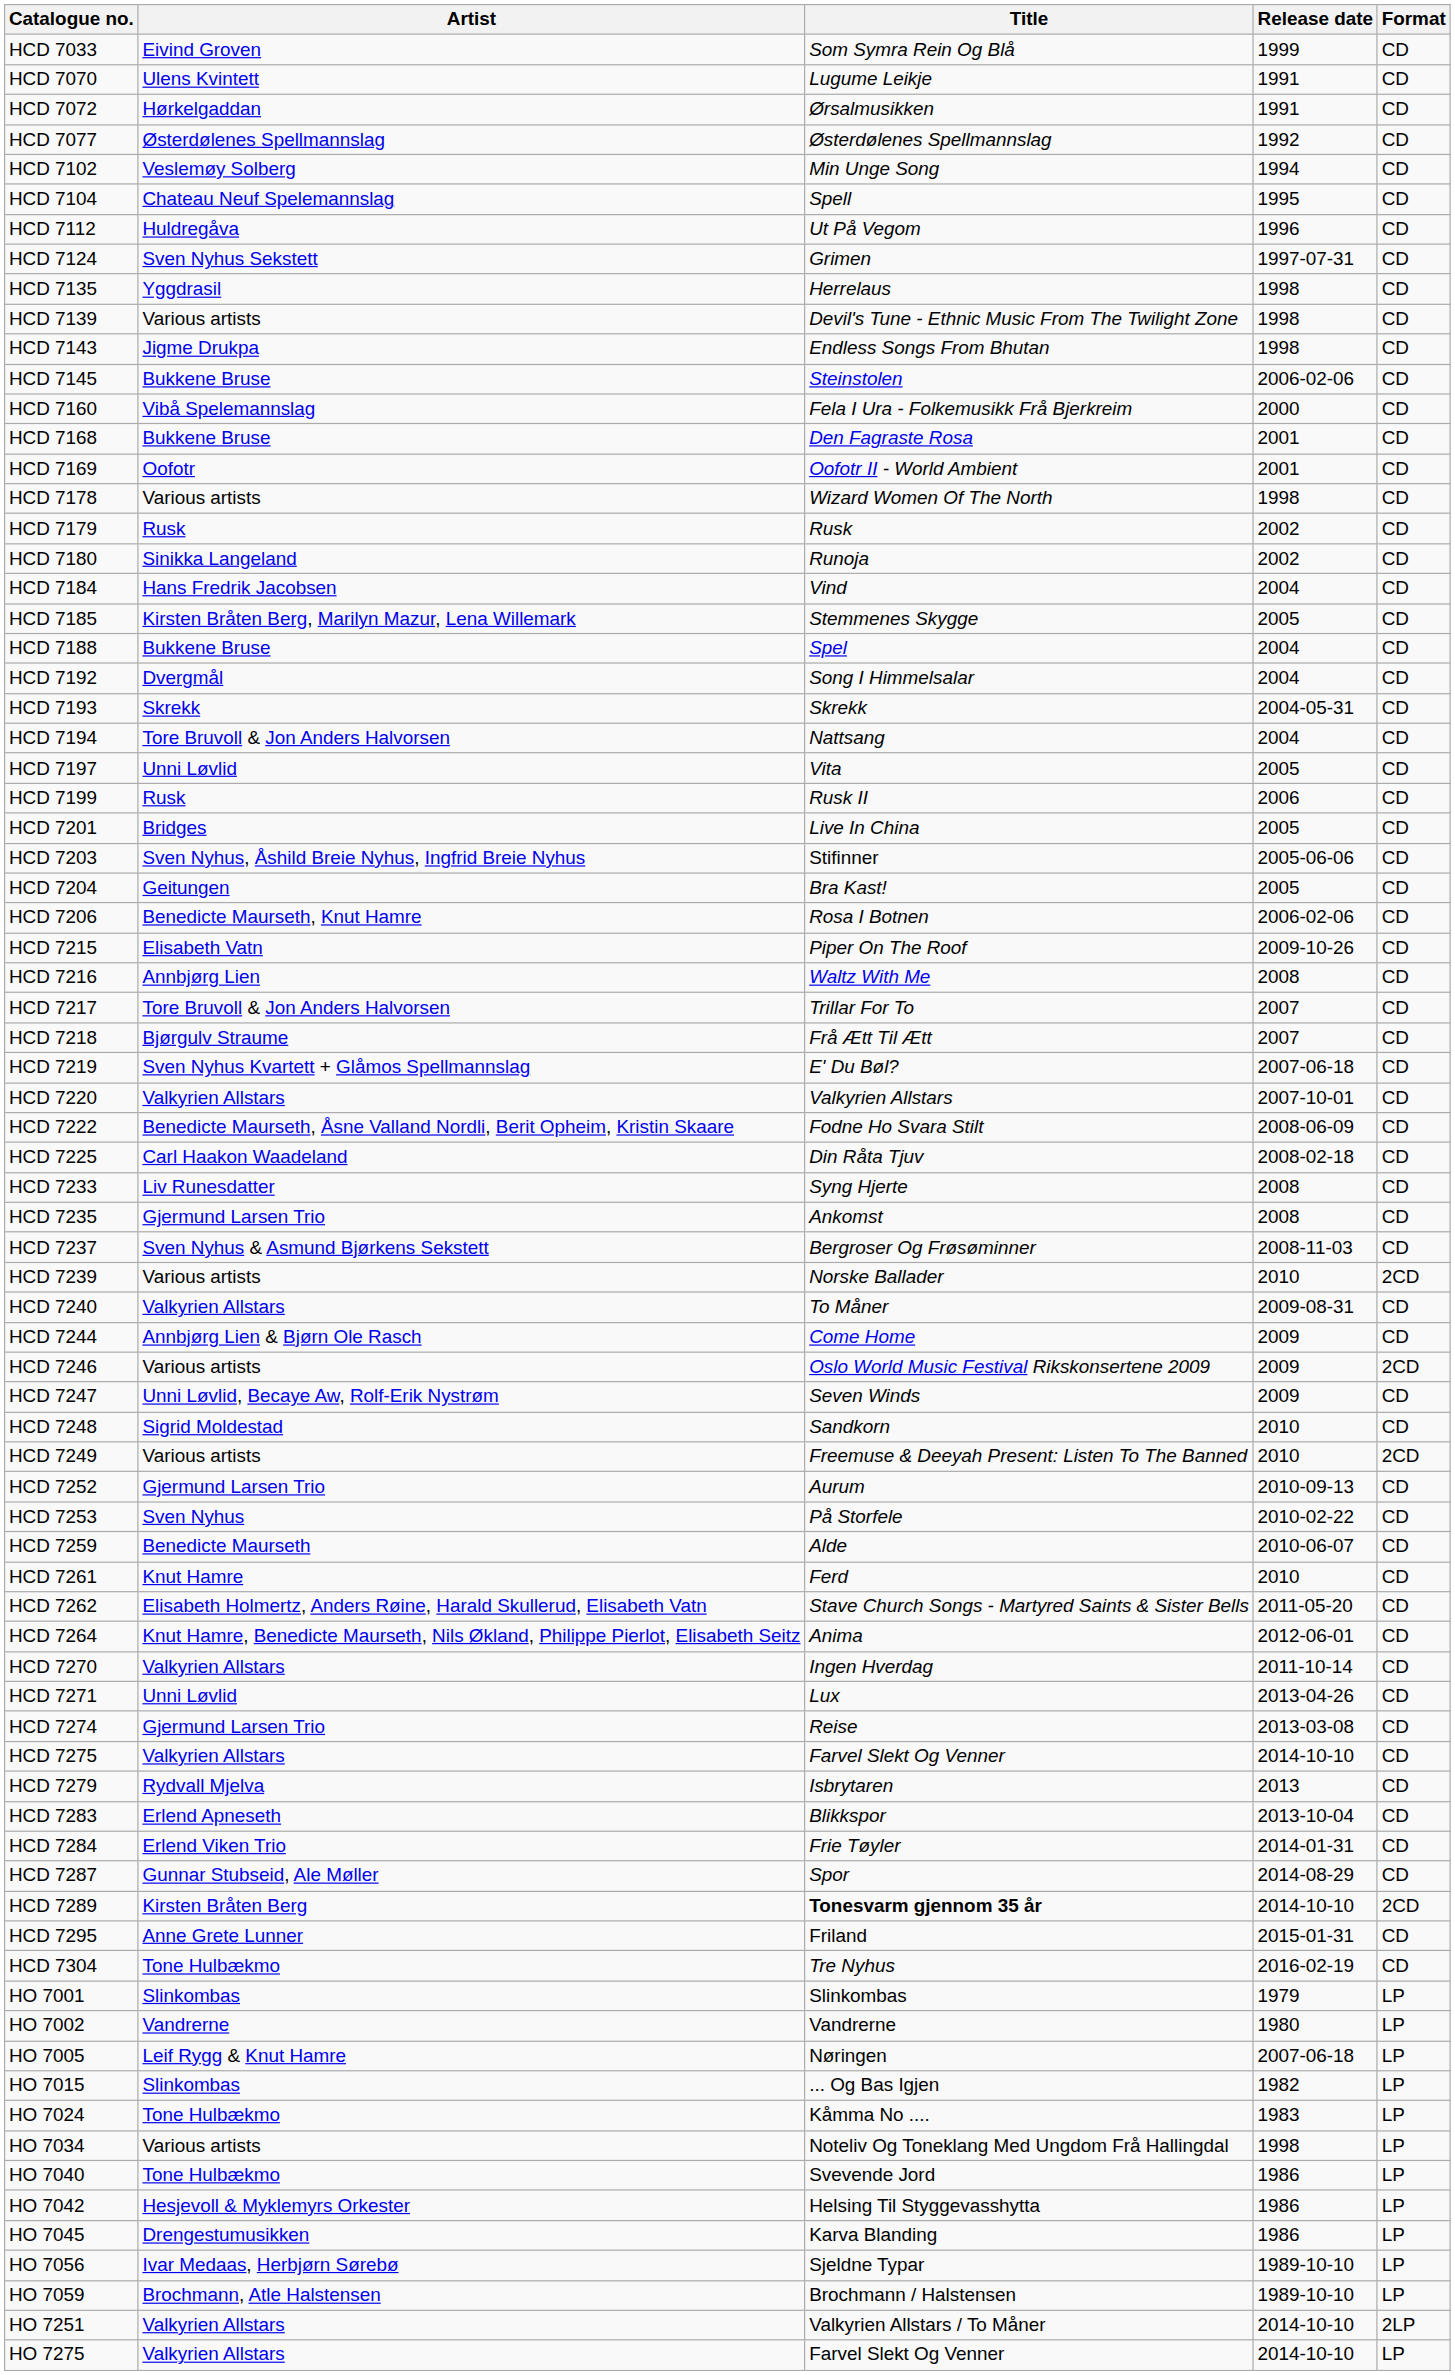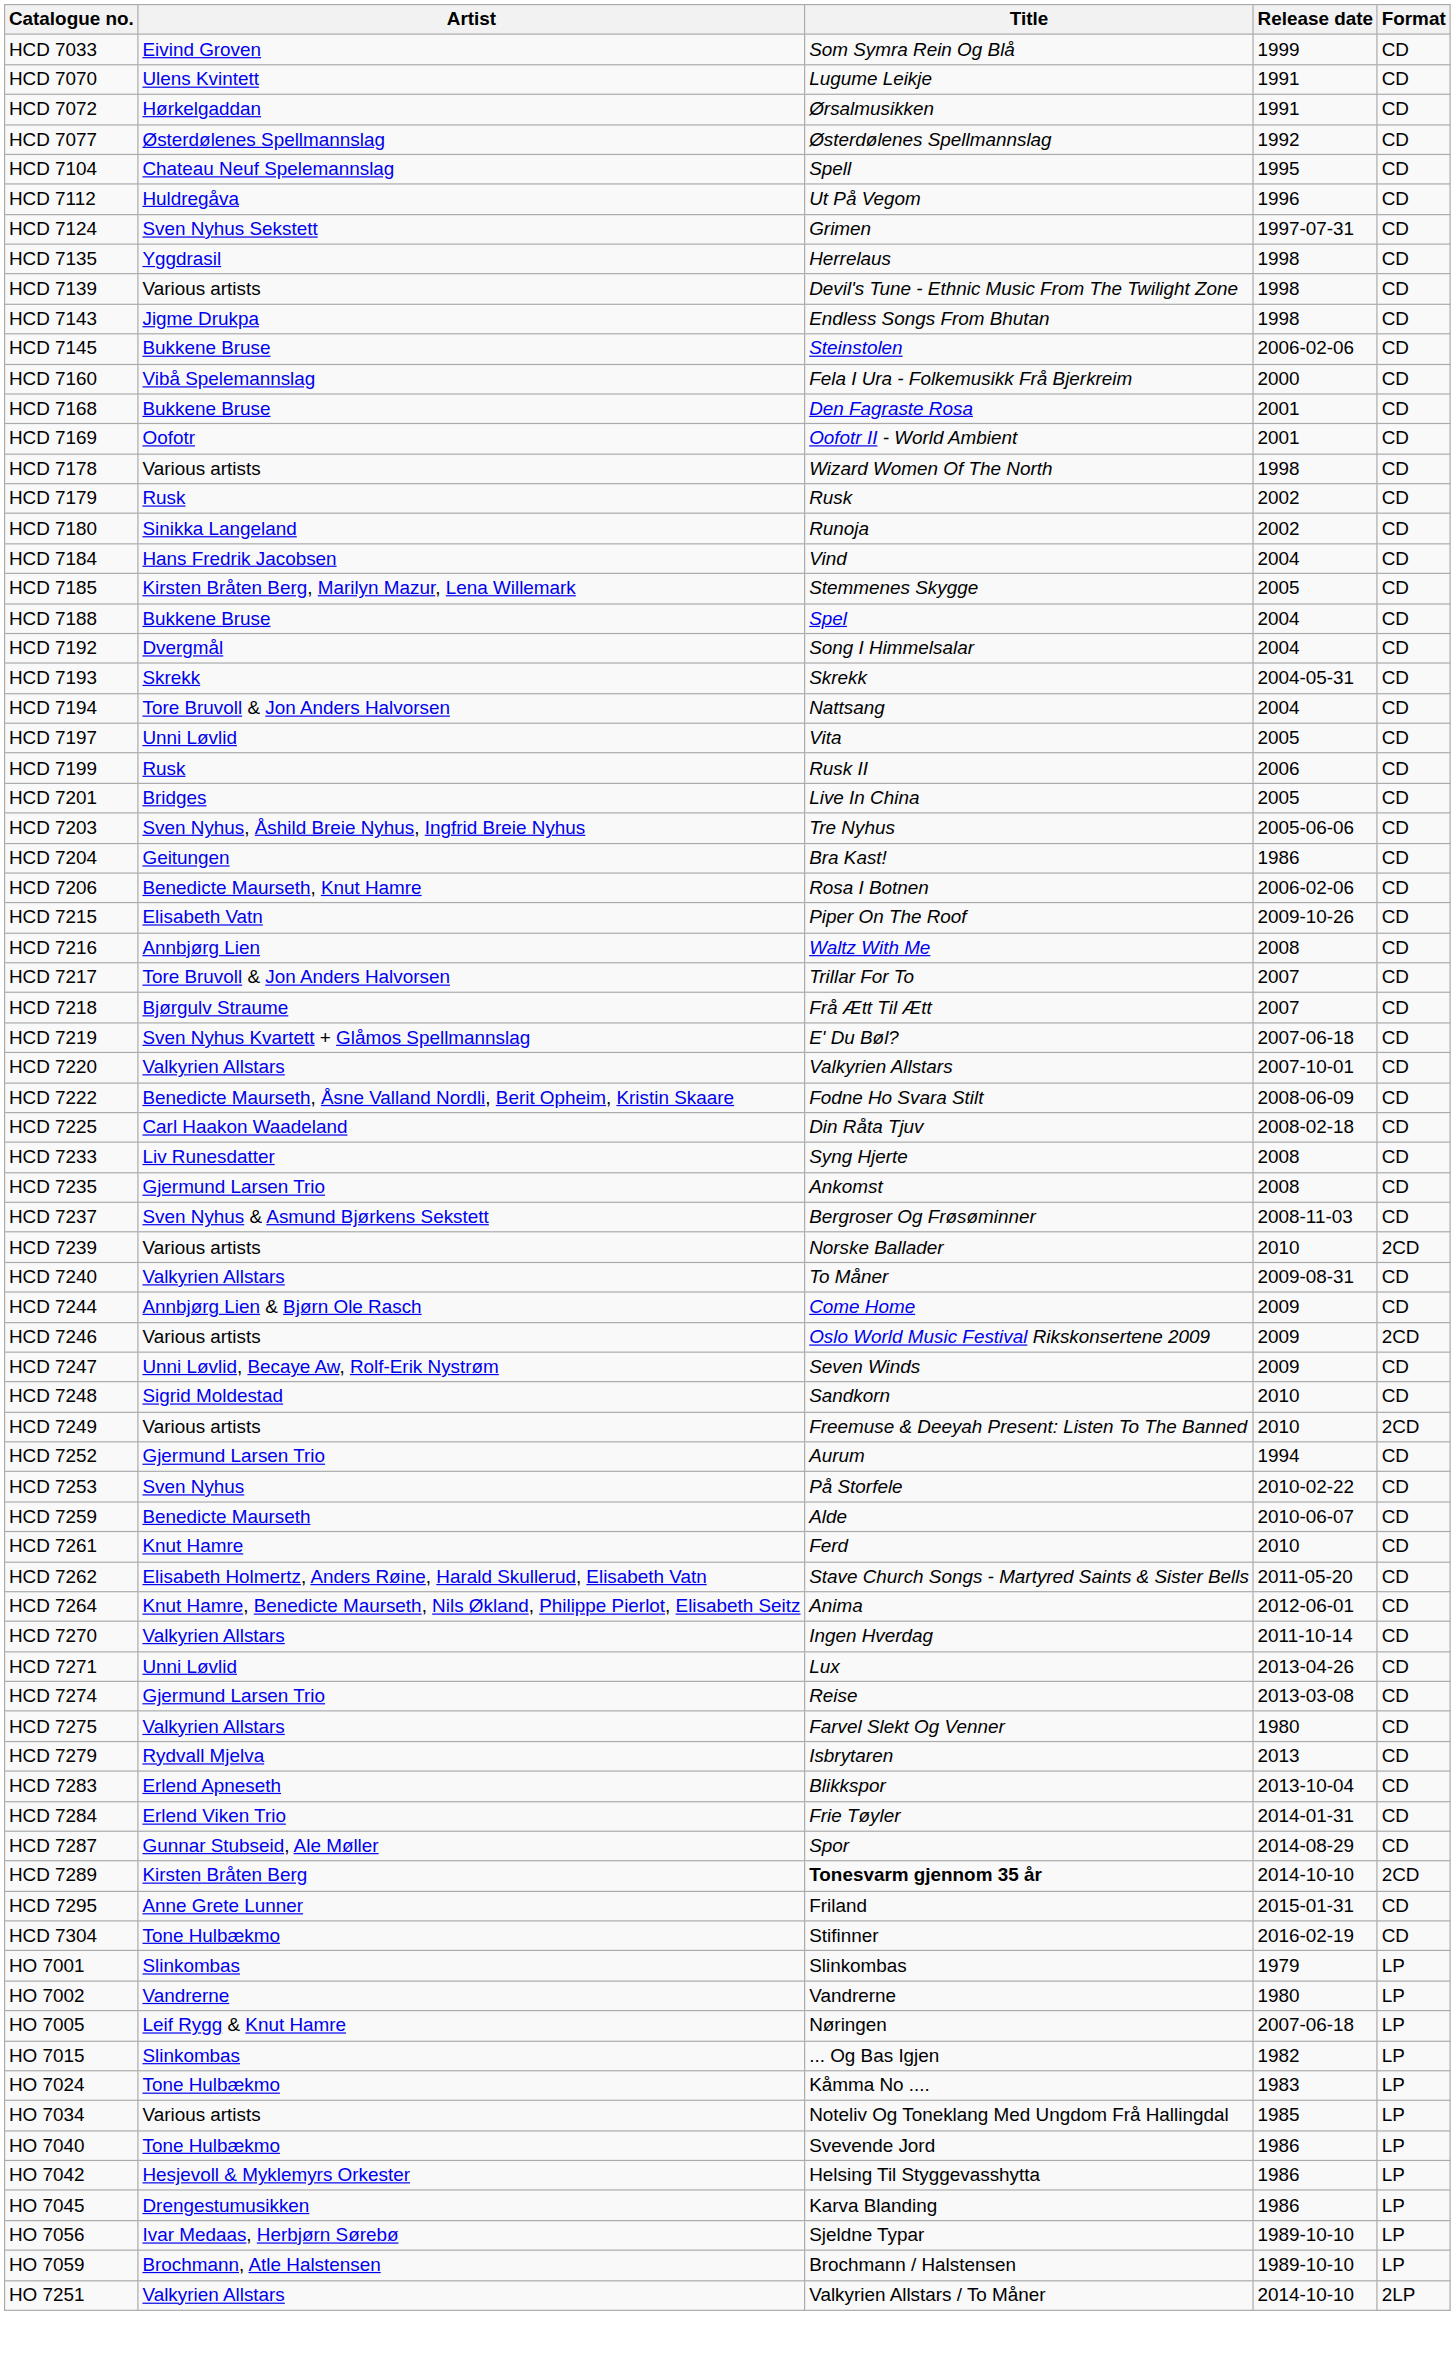- row: HCD 7102 | Veslemøy Solberg | Min Unge Song | 1994 | CD
HCD 7203 | Title: Stifinner -> Tre Nyhus
HCD 7204 | Release date: 2005 -> 1986
HCD 7252 | Release date: 2010-09-13 -> 1994
HCD 7275 | Release date: 2014-10-10 -> 1980
HCD 7304 | Title: Tre Nyhus -> Stifinner
HO 7034 | Release date: 1998 -> 1985
- row: HO 7275 | Valkyrien Allstars | Farvel Slekt Og Venner | 2014-10-10 | LP
